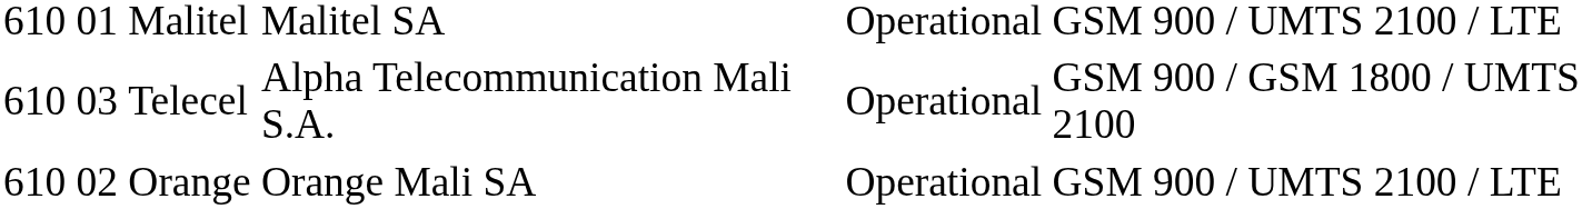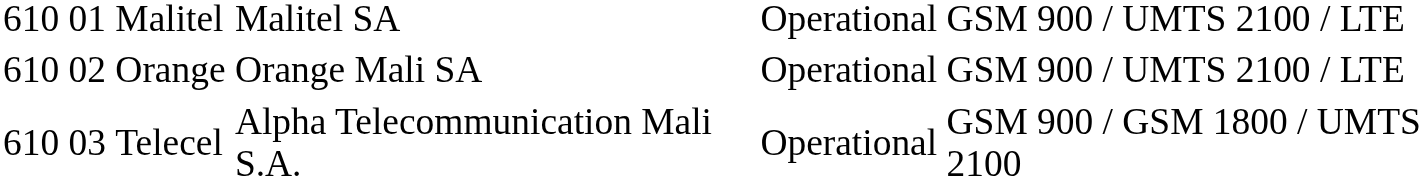rows swapped: Orange <-> Telecel
